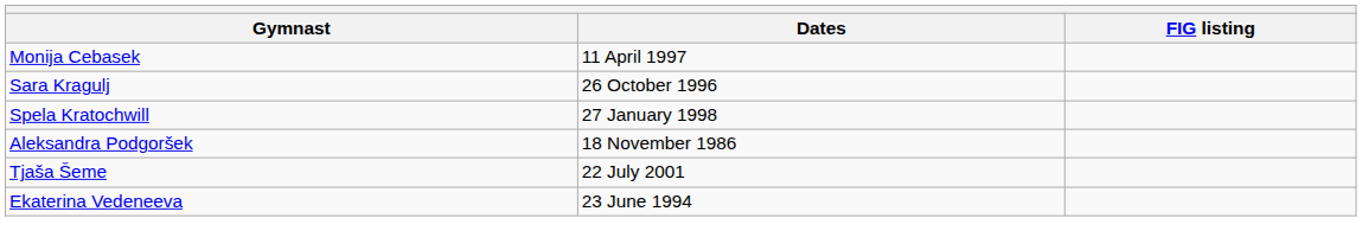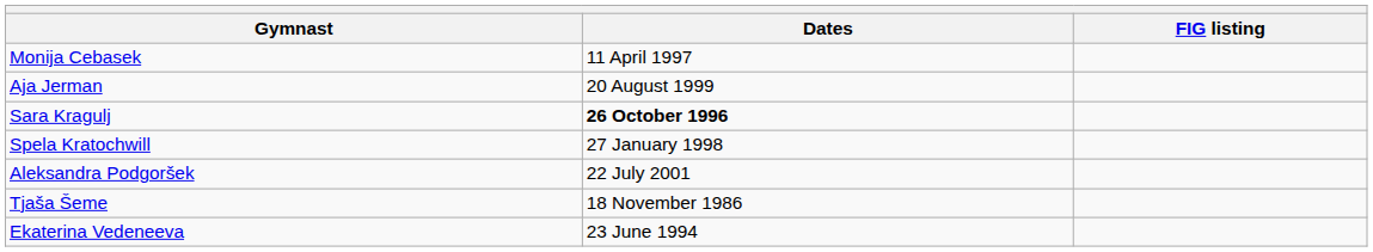+ row: Aja Jerman | 20 August 1999
Sara Kragulj | Dates: normal -> bold
Aleksandra Podgoršek | Dates: 18 November 1986 -> 22 July 2001
Tjaša Šeme | Dates: 22 July 2001 -> 18 November 1986
